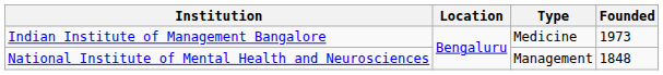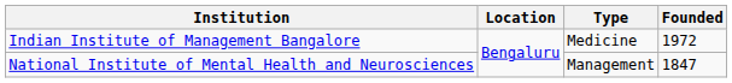Indian Institute of Management Bangalore | Founded: 1973 -> 1972
National Institute of Mental Health and Neurosciences | Founded: 1848 -> 1847
